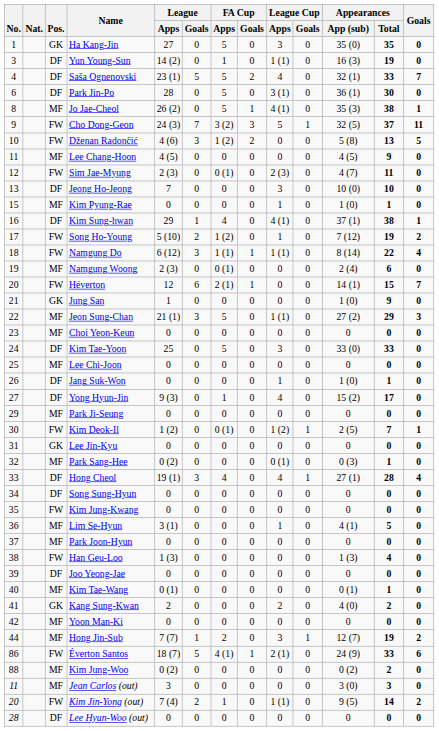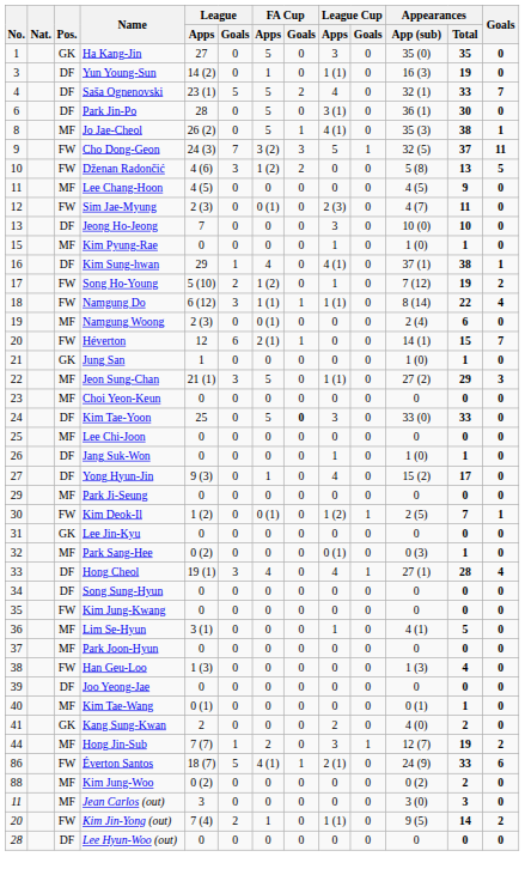Jung San | Appearances / Total: 9 -> 1
Kim Tae-Yoon | FA Cup / Goals: normal -> bold
- row: 42 | MF | Yoon Man-Ki | 0 | 0 | 0 | 0 | 0 | 0 | 0 | 0 | 0
